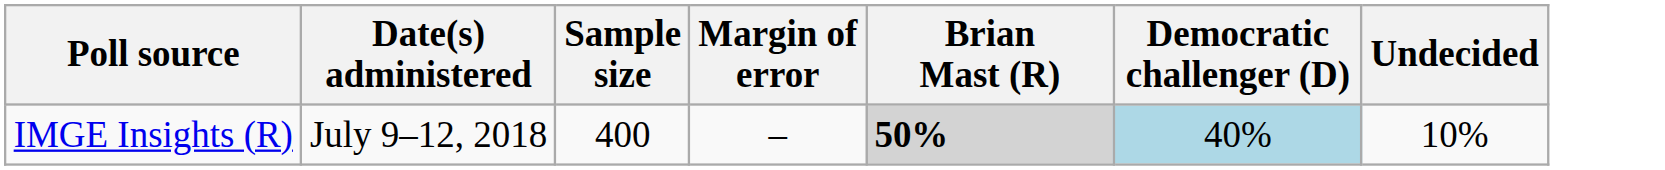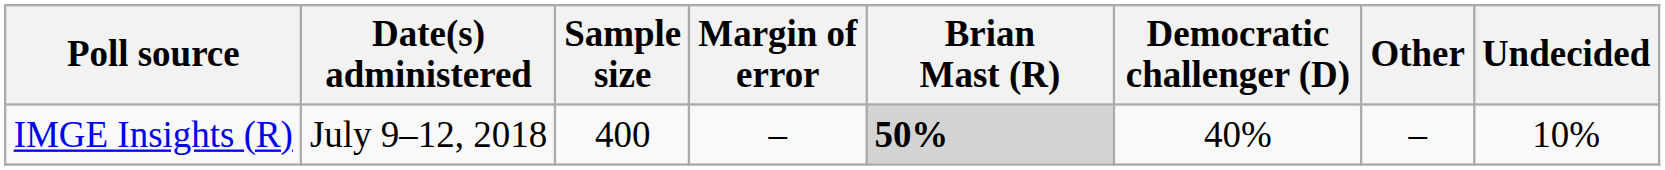+ column: Other | –
IMGE Insights (R) | Democratic challenger (D): lightblue background -> no background
